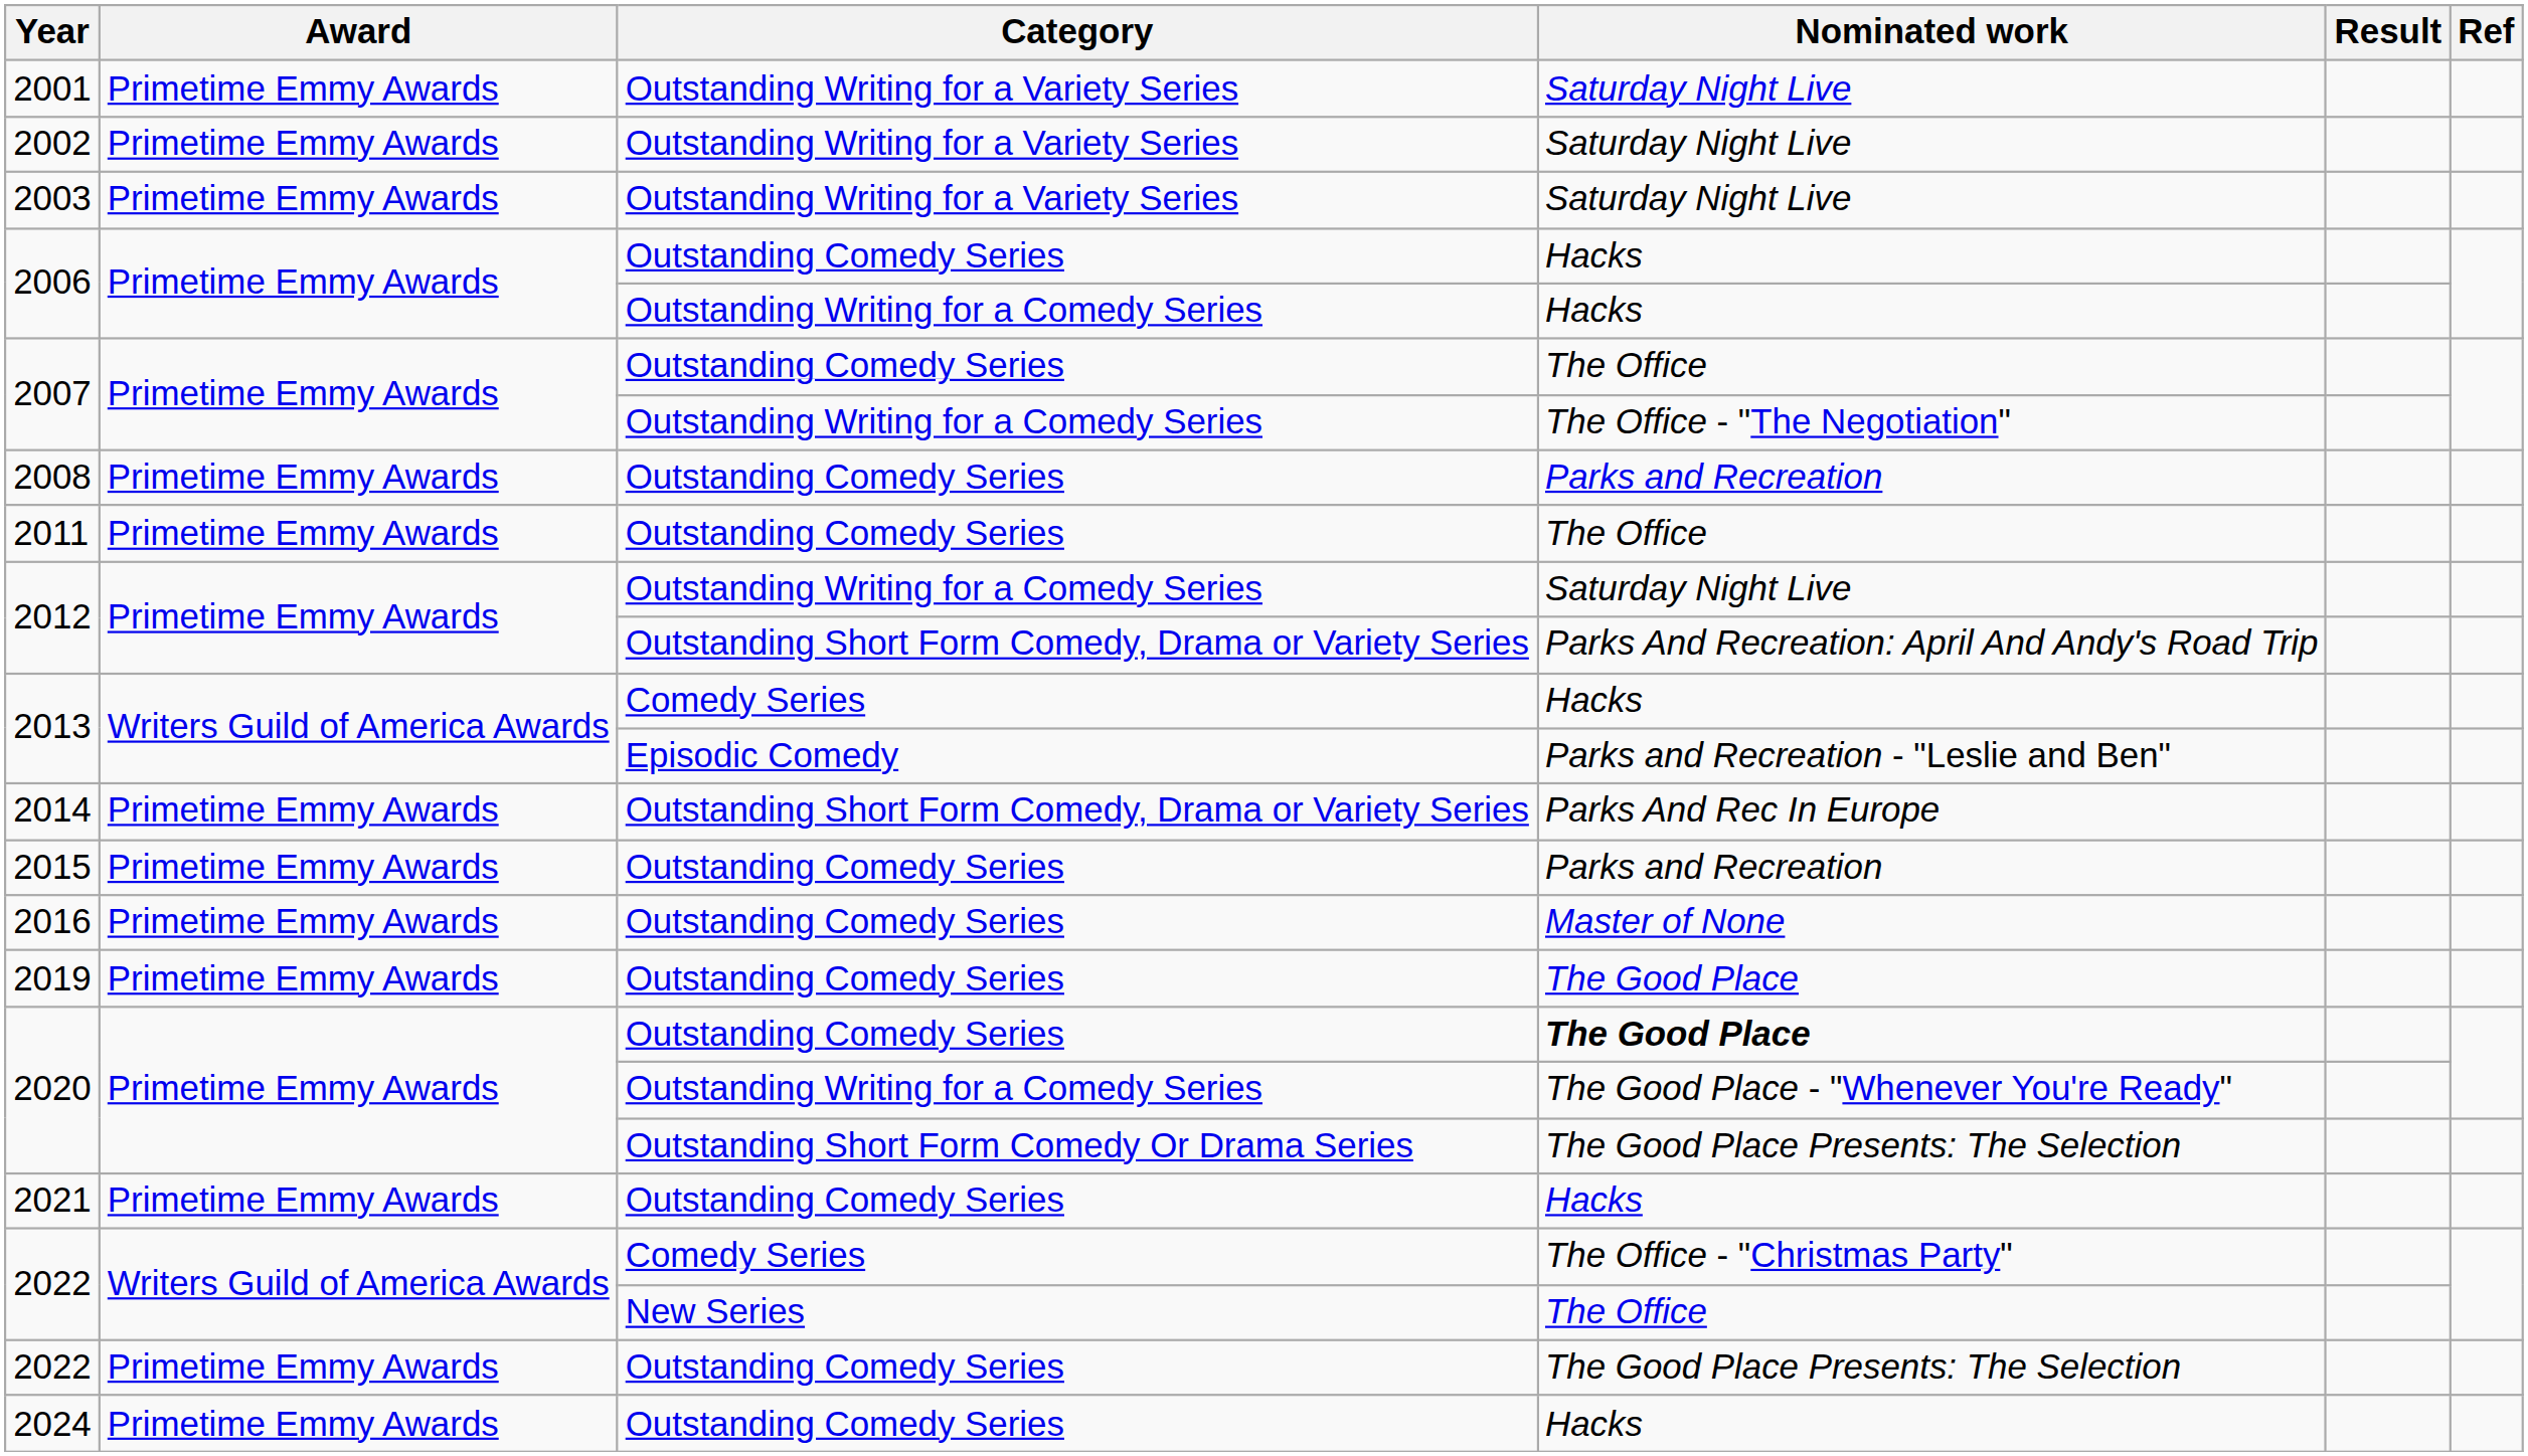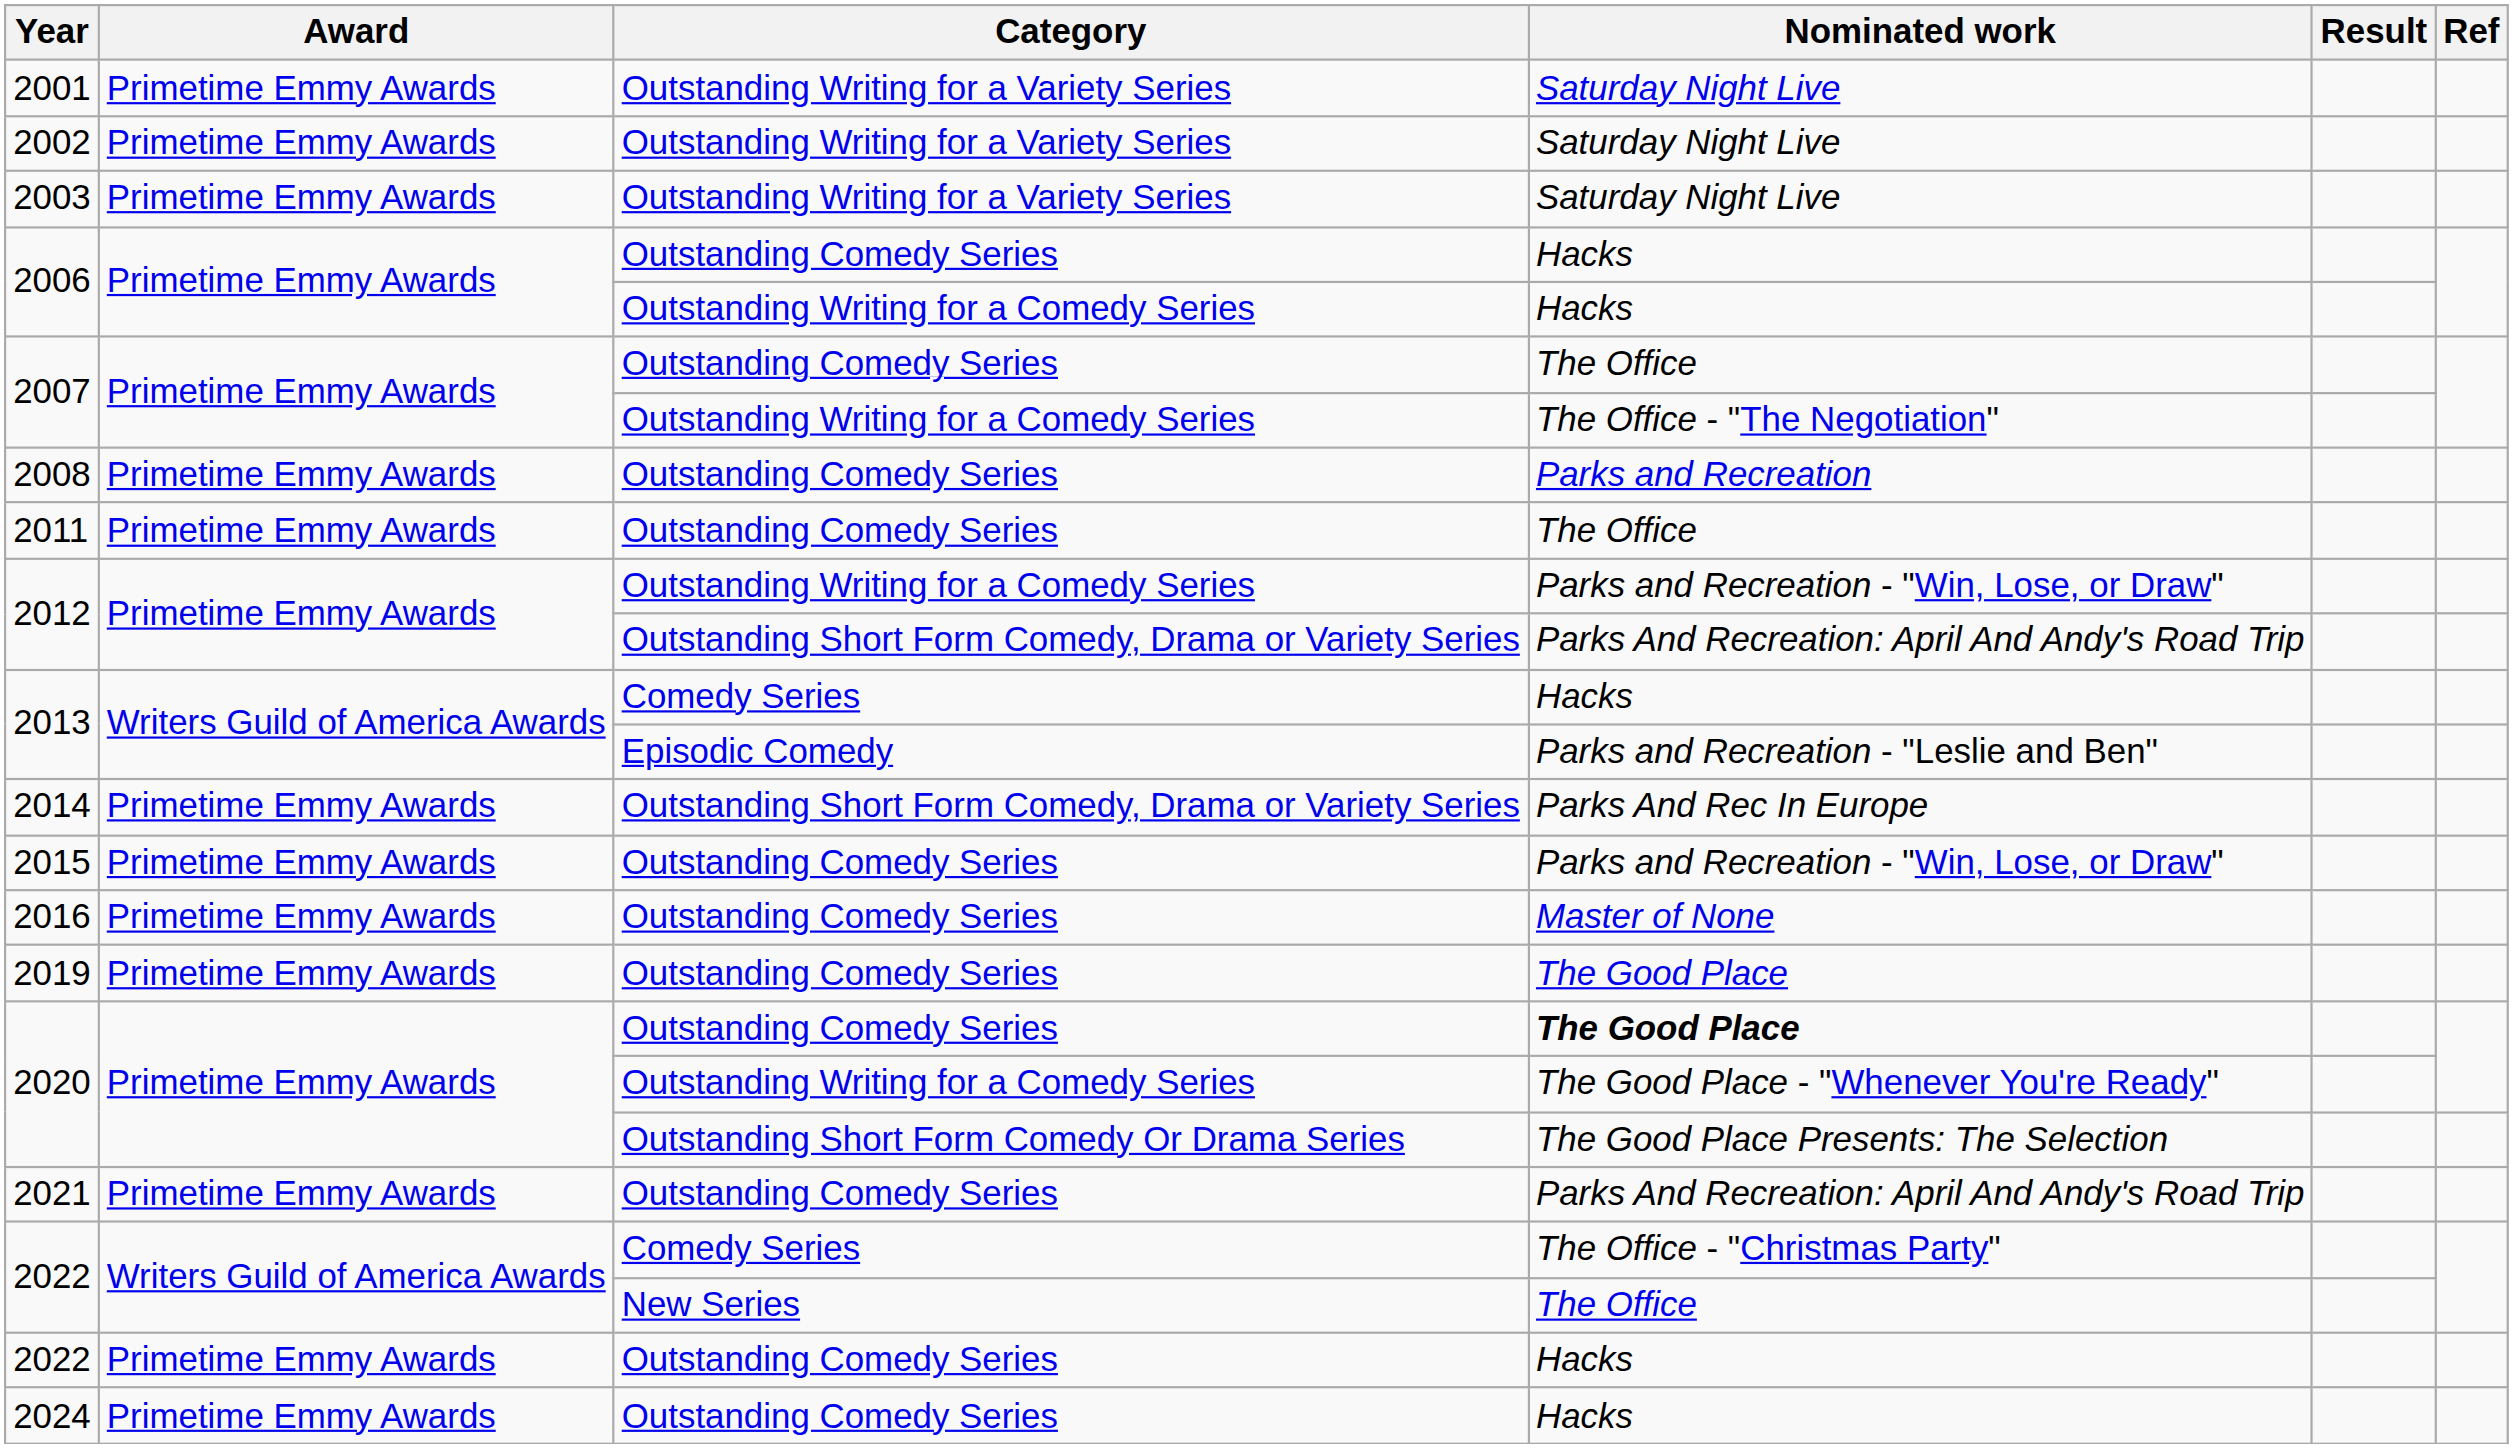2012 / Outstanding Writing for a Comedy Series | Nominated work: Saturday Night Live -> Parks and Recreation - "Win, Lose, or Draw"
2015 | Nominated work: Parks and Recreation -> Parks and Recreation - "Win, Lose, or Draw"
2021 | Nominated work: Hacks -> Parks And Recreation: April And Andy's Road Trip
2022 / Outstanding Comedy Series | Nominated work: The Good Place Presents: The Selection -> Hacks
